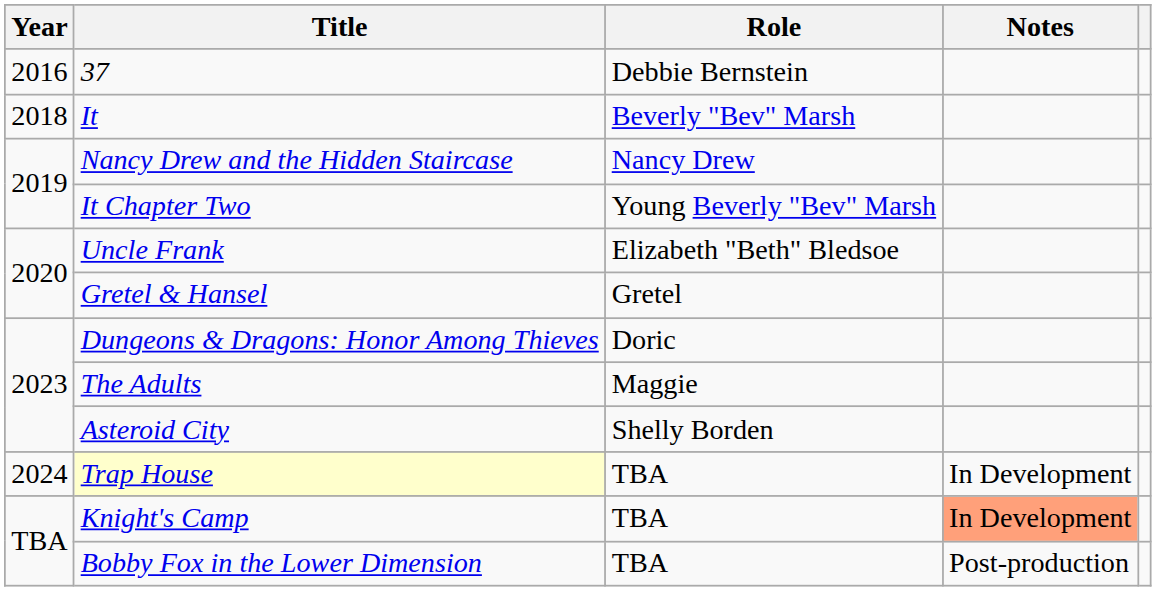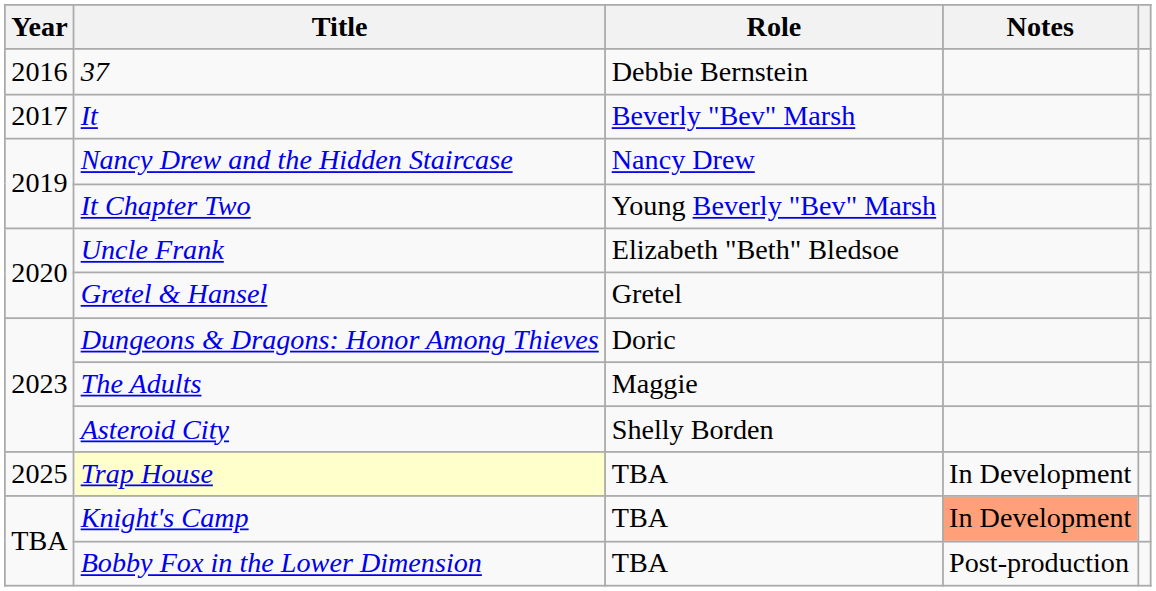It | Year: 2018 -> 2017
Trap House | Year: 2024 -> 2025
